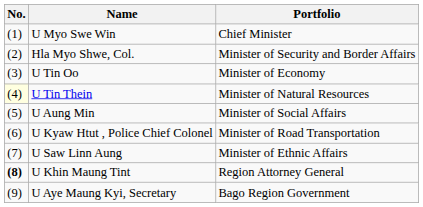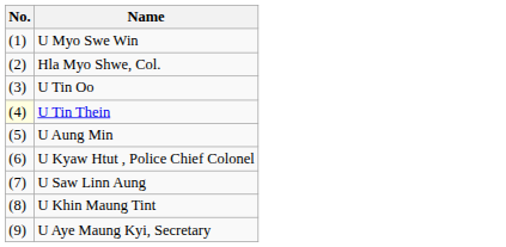- column: Portfolio | Chief Minister | Minister of Security and Border Affairs | Minister of Economy | Minister of Natural Resources | Minister of Social Affairs | Minister of Road Transportation | Minister of Ethnic Affairs | Region Attorney General | Bago Region Government
U Khin Maung Tint | No.: bold -> normal
